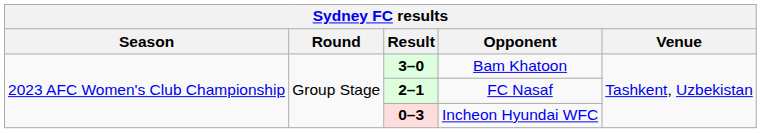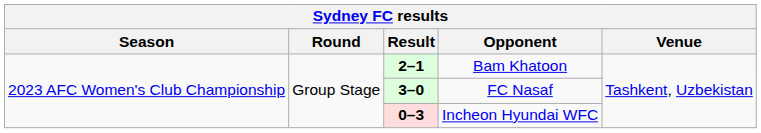Bam Khatoon | Result: 3–0 -> 2–1
FC Nasaf | Result: 2–1 -> 3–0
